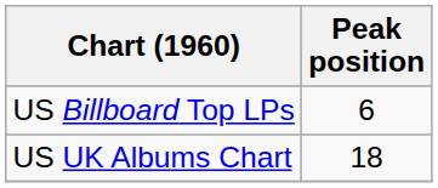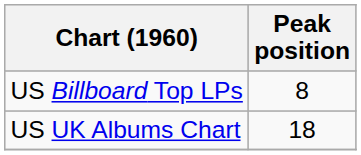US Billboard Top LPs | Peak position: 6 -> 8
